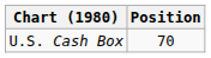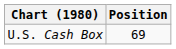U.S. Cash Box | Position: 70 -> 69
